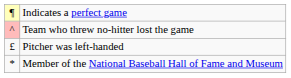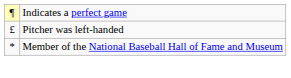- row: ^ | Team who threw no-hitter lost the game
